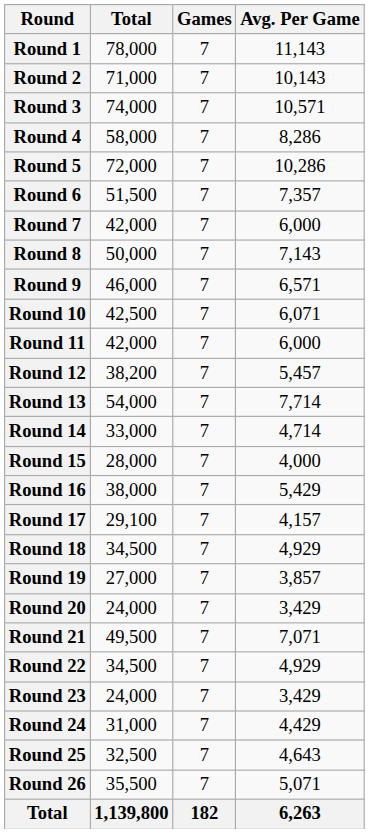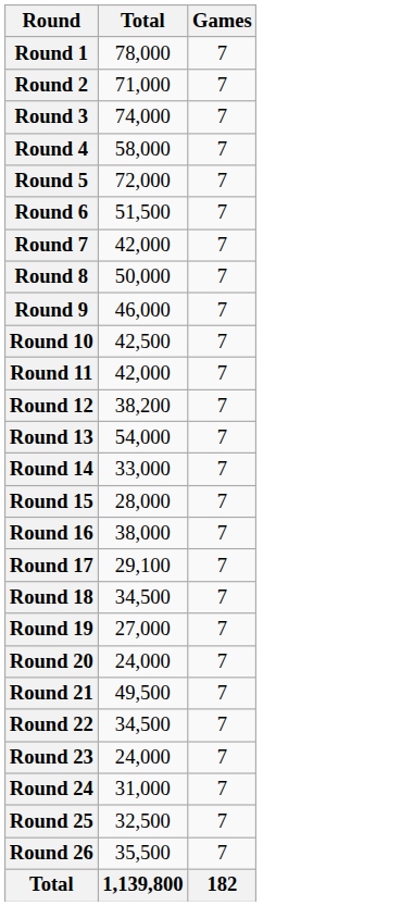- column: Avg. Per Game | 11,143 | 10,143 | 10,571 | 8,286 | 10,286 | 7,357 | 6,000 | 7,143 | 6,571 | 6,071 | 6,000 | 5,457 | 7,714 | 4,714 | 4,000 | 5,429 | 4,157 | 4,929 | 3,857 | 3,429 | 7,071 | 4,929 | 3,429 | 4,429 | 4,643 | 5,071 | 6,263
